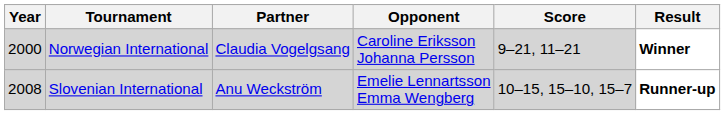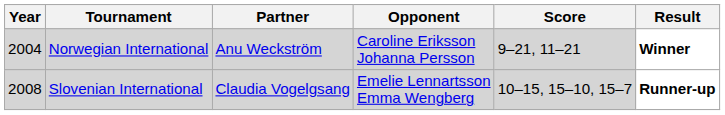Norwegian International | Year: 2000 -> 2004
Norwegian International | Partner: Claudia Vogelgsang -> Anu Weckström
Slovenian International | Partner: Anu Weckström -> Claudia Vogelgsang
